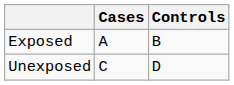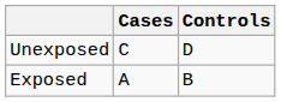rows swapped: Exposed <-> Unexposed
